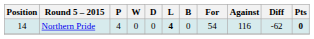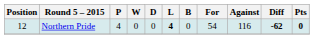Northern Pride | Position: 14 -> 12
Northern Pride | Diff: normal -> bold
